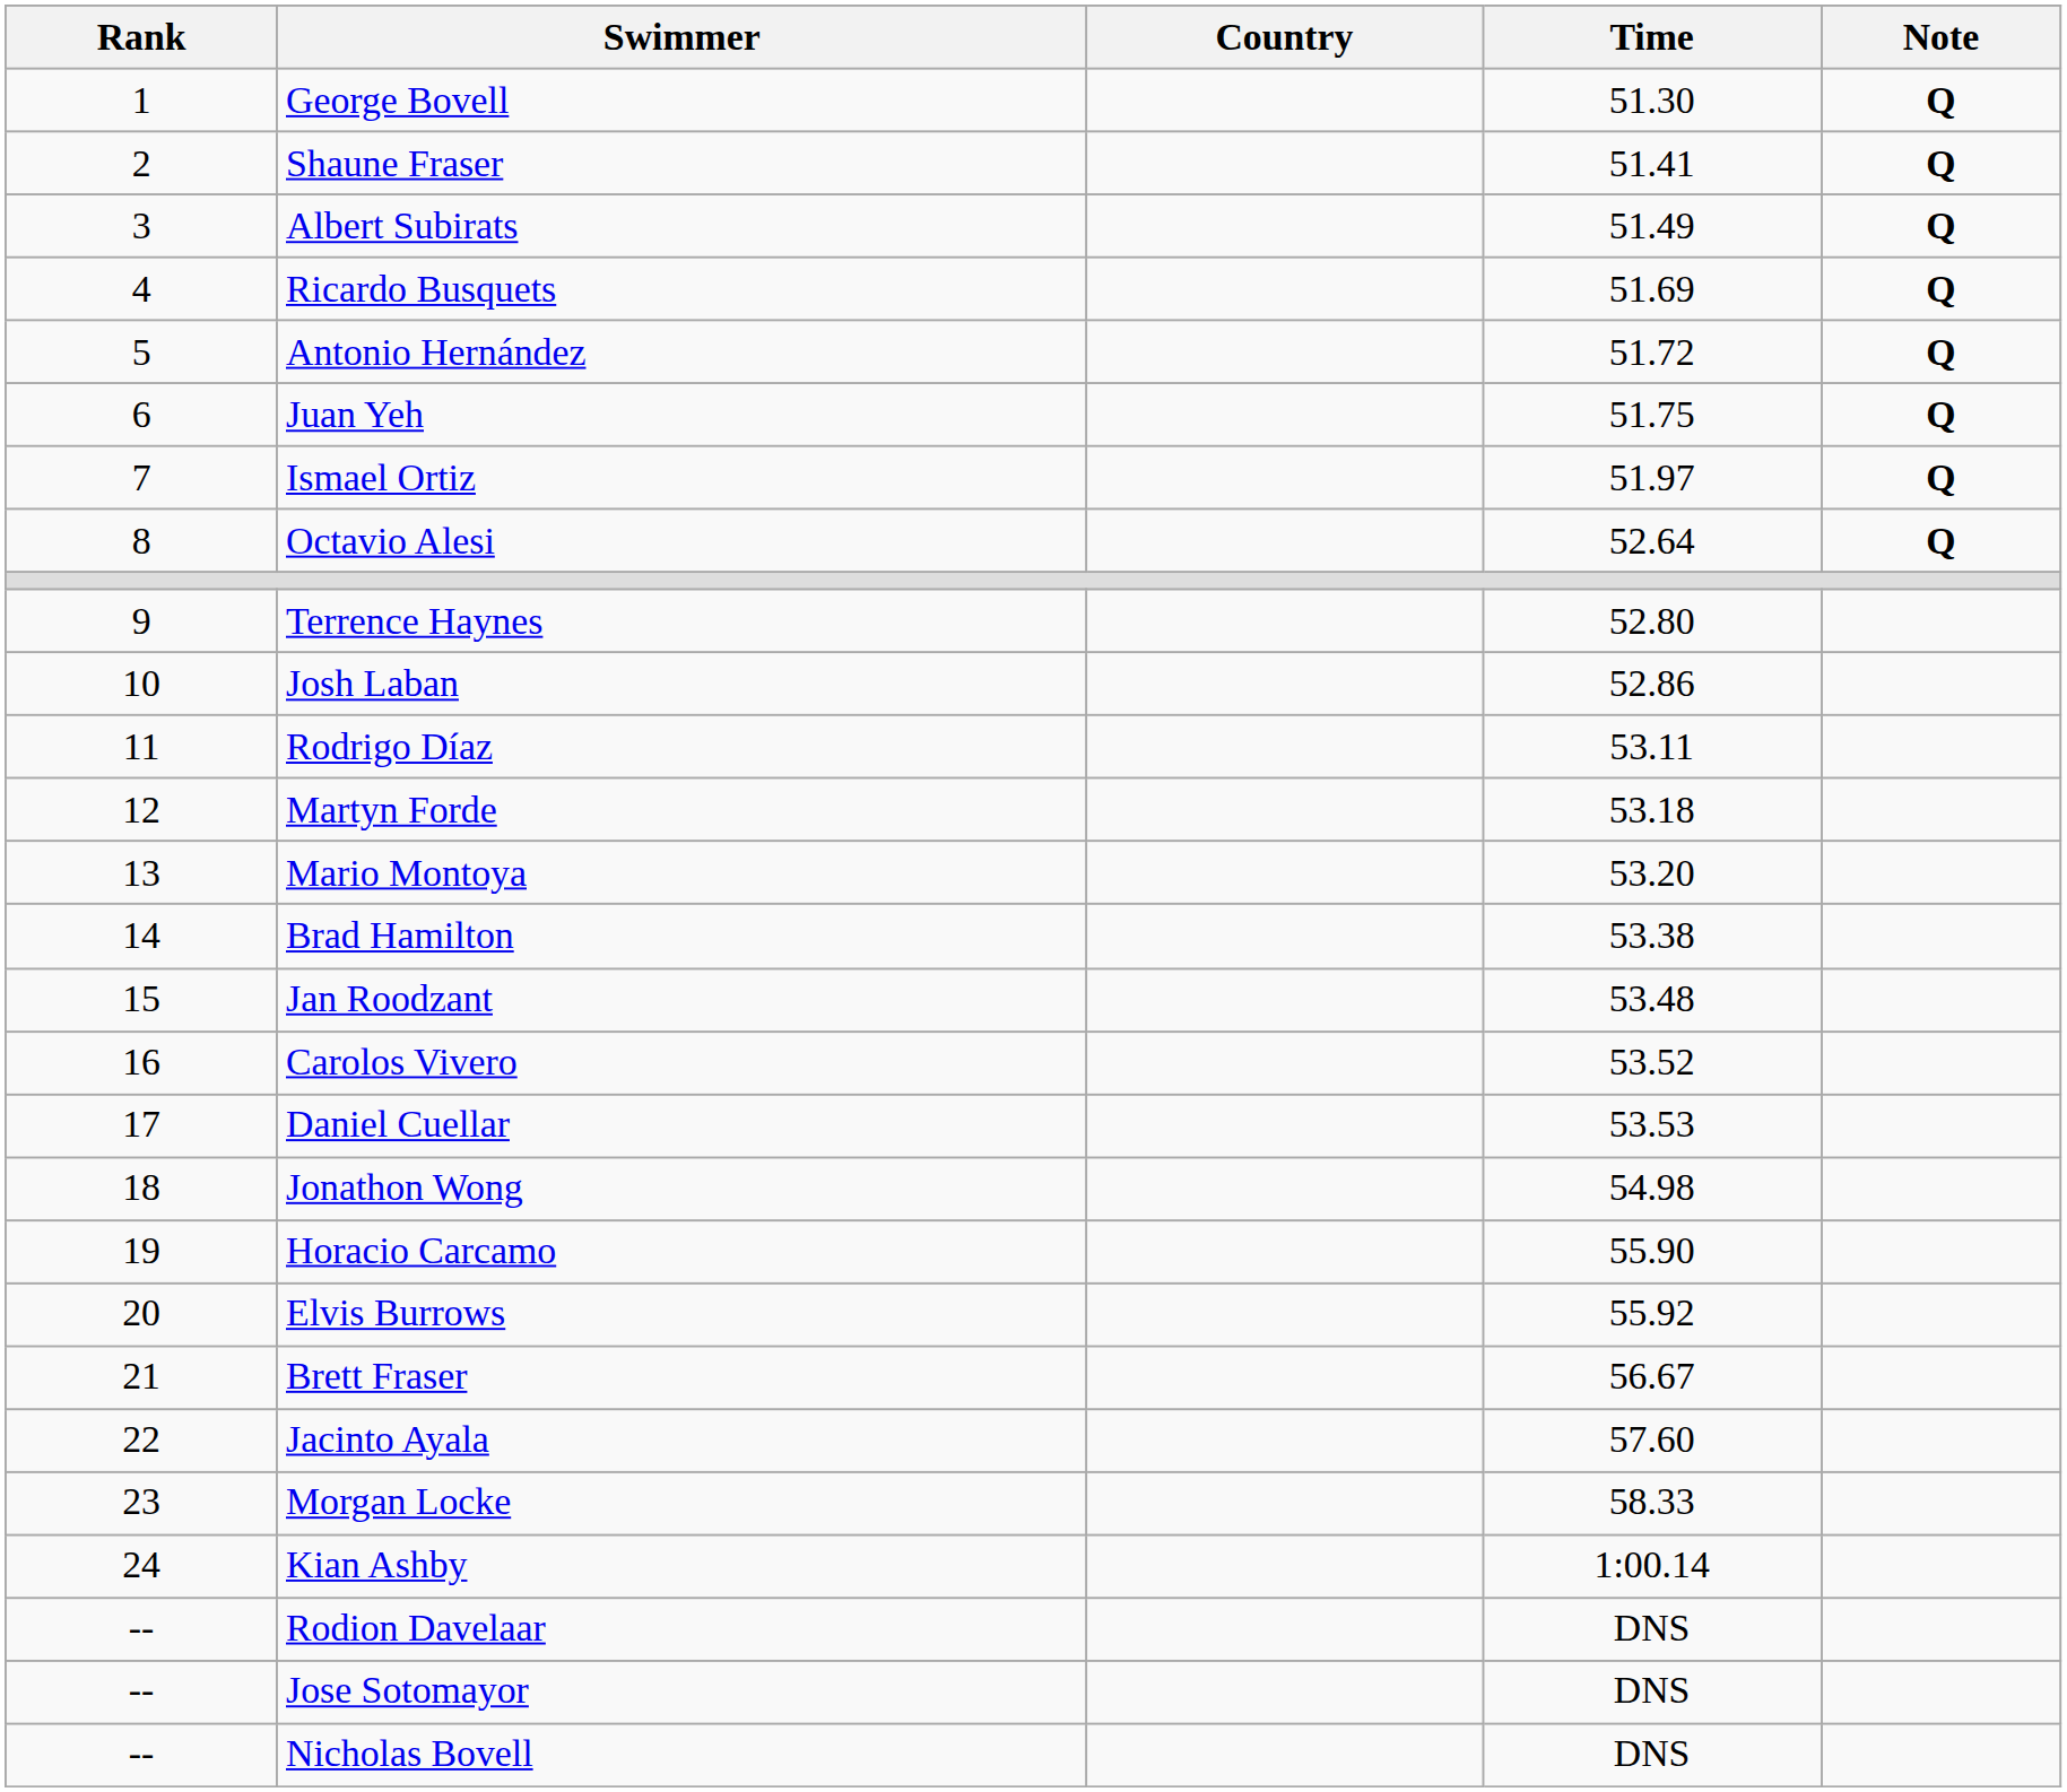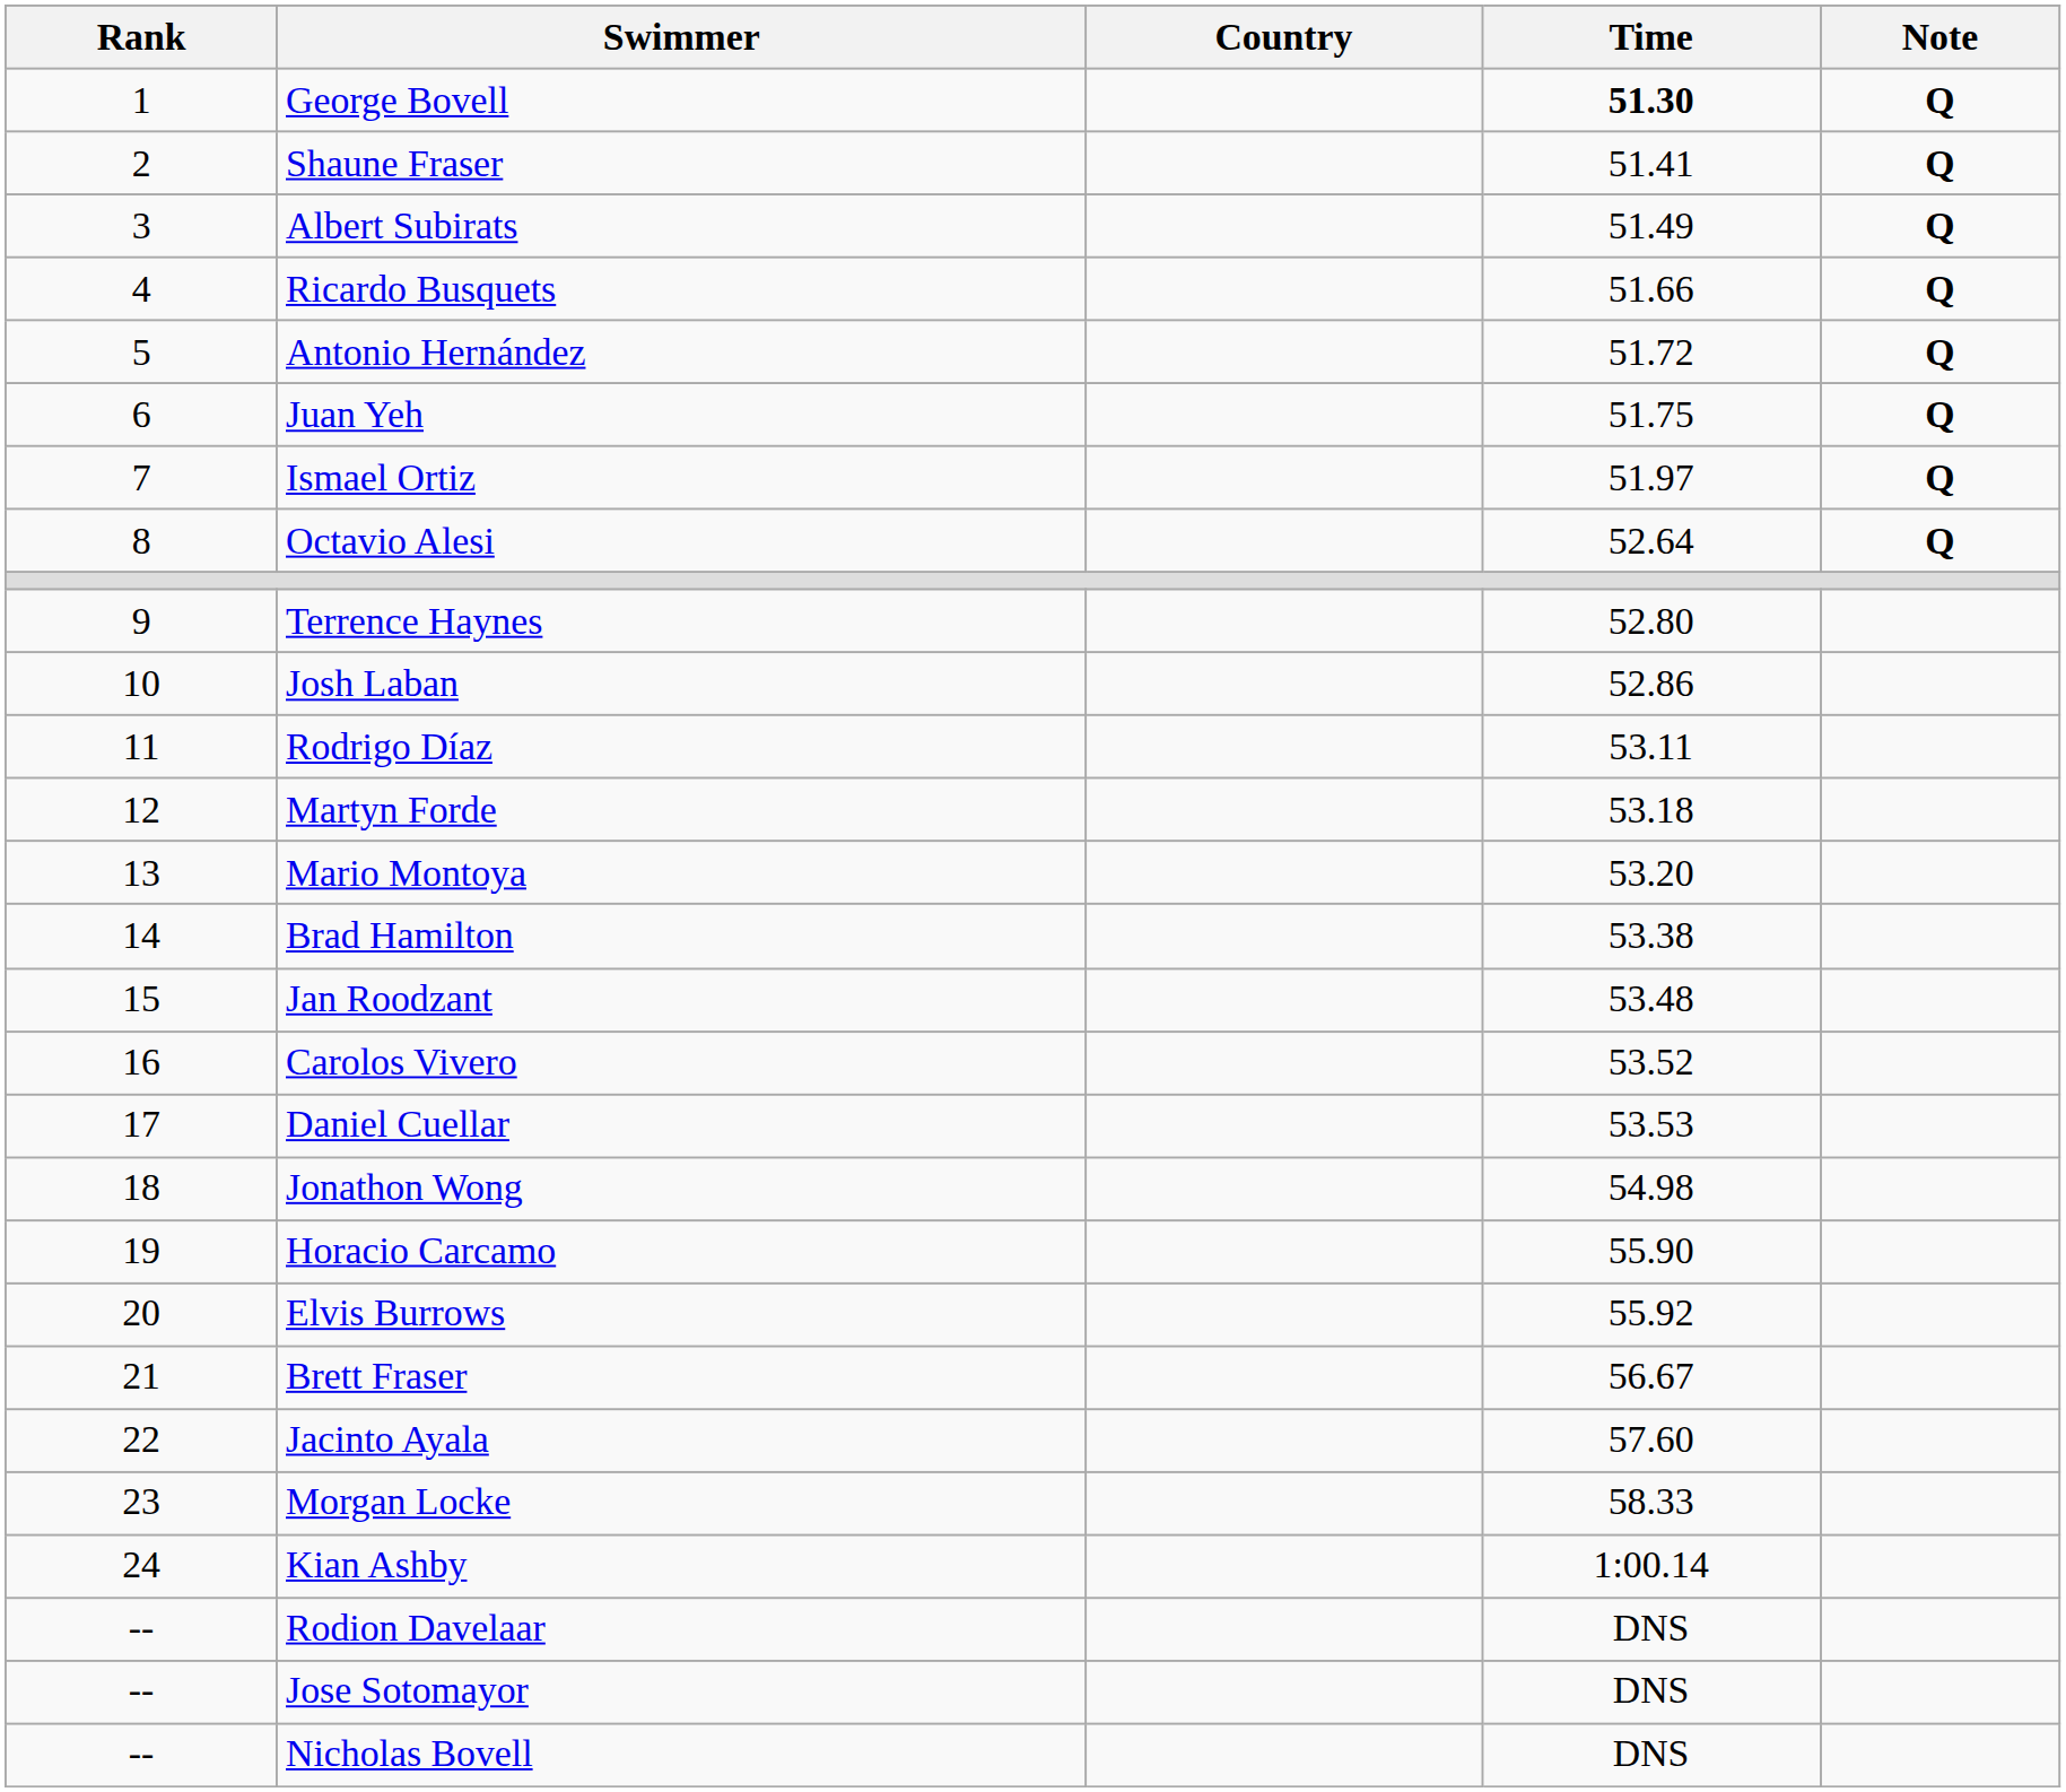George Bovell | Time: normal -> bold
Ricardo Busquets | Time: 51.69 -> 51.66
